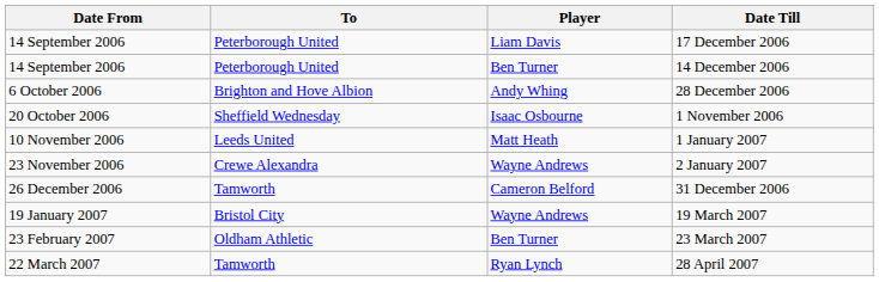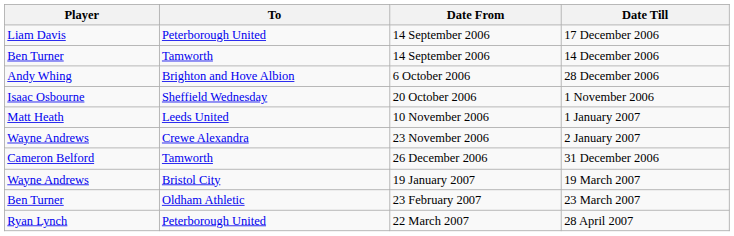columns swapped: Player <-> Date From
14 December 2006 | To: Peterborough United -> Tamworth
28 April 2007 | To: Tamworth -> Peterborough United
